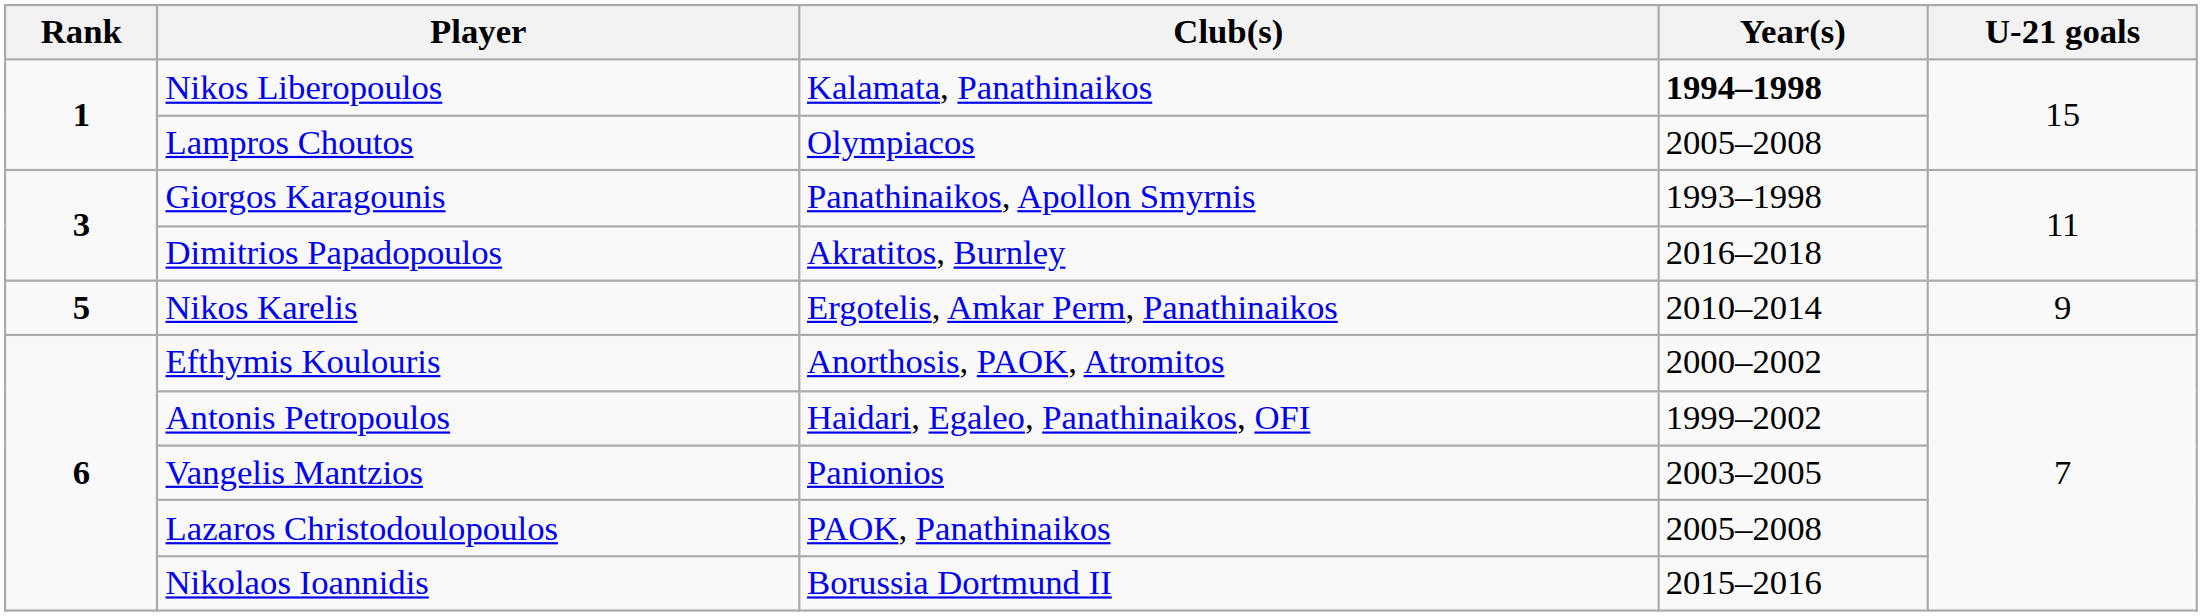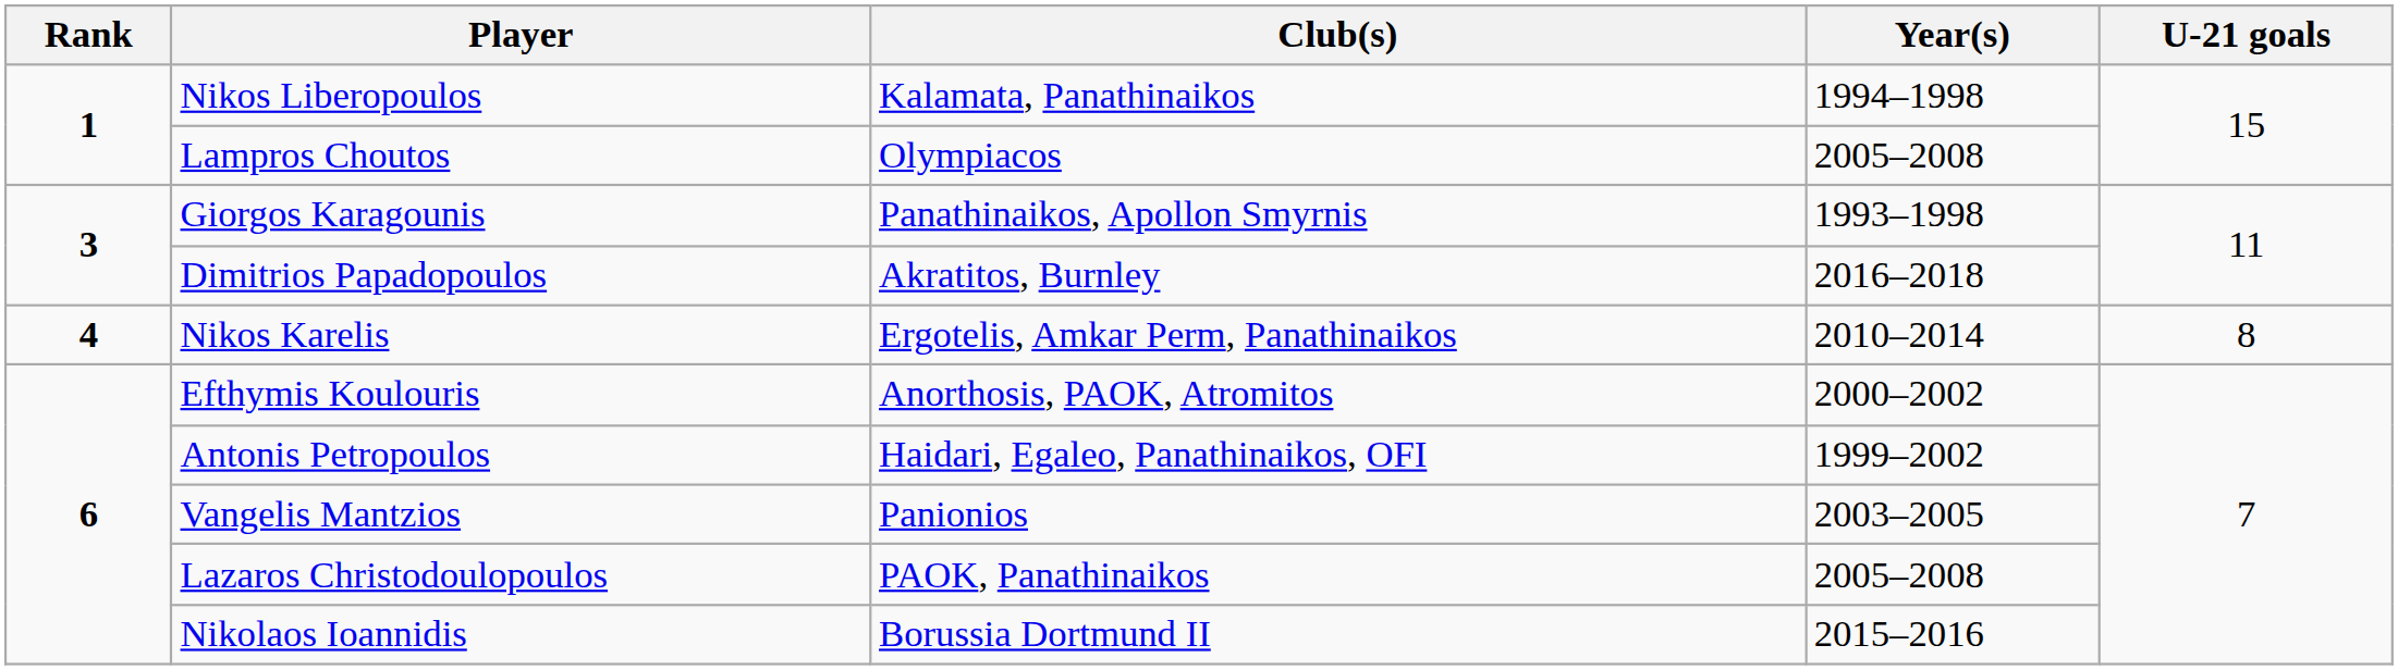Nikos Liberopoulos | Year(s): bold -> normal
Nikos Karelis | Rank: 5 -> 4
Nikos Karelis | U-21 goals: 9 -> 8
